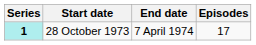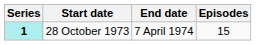28 October 1973 | Episodes: 17 -> 15
